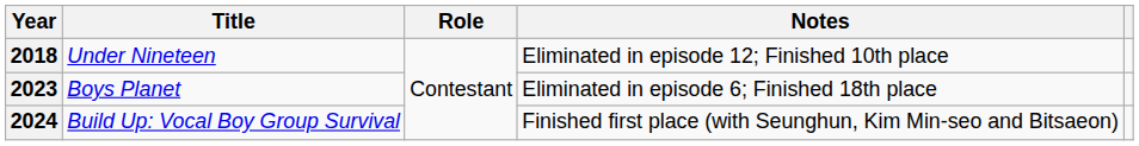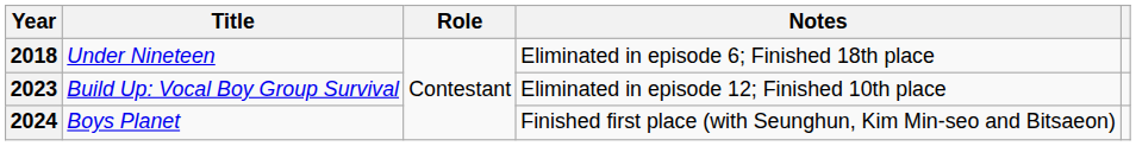2018 | Notes: Eliminated in episode 12; Finished 10th place -> Eliminated in episode 6; Finished 18th place
2023 | Title: Boys Planet -> Build Up: Vocal Boy Group Survival
2023 | Notes: Eliminated in episode 6; Finished 18th place -> Eliminated in episode 12; Finished 10th place
2024 | Title: Build Up: Vocal Boy Group Survival -> Boys Planet
